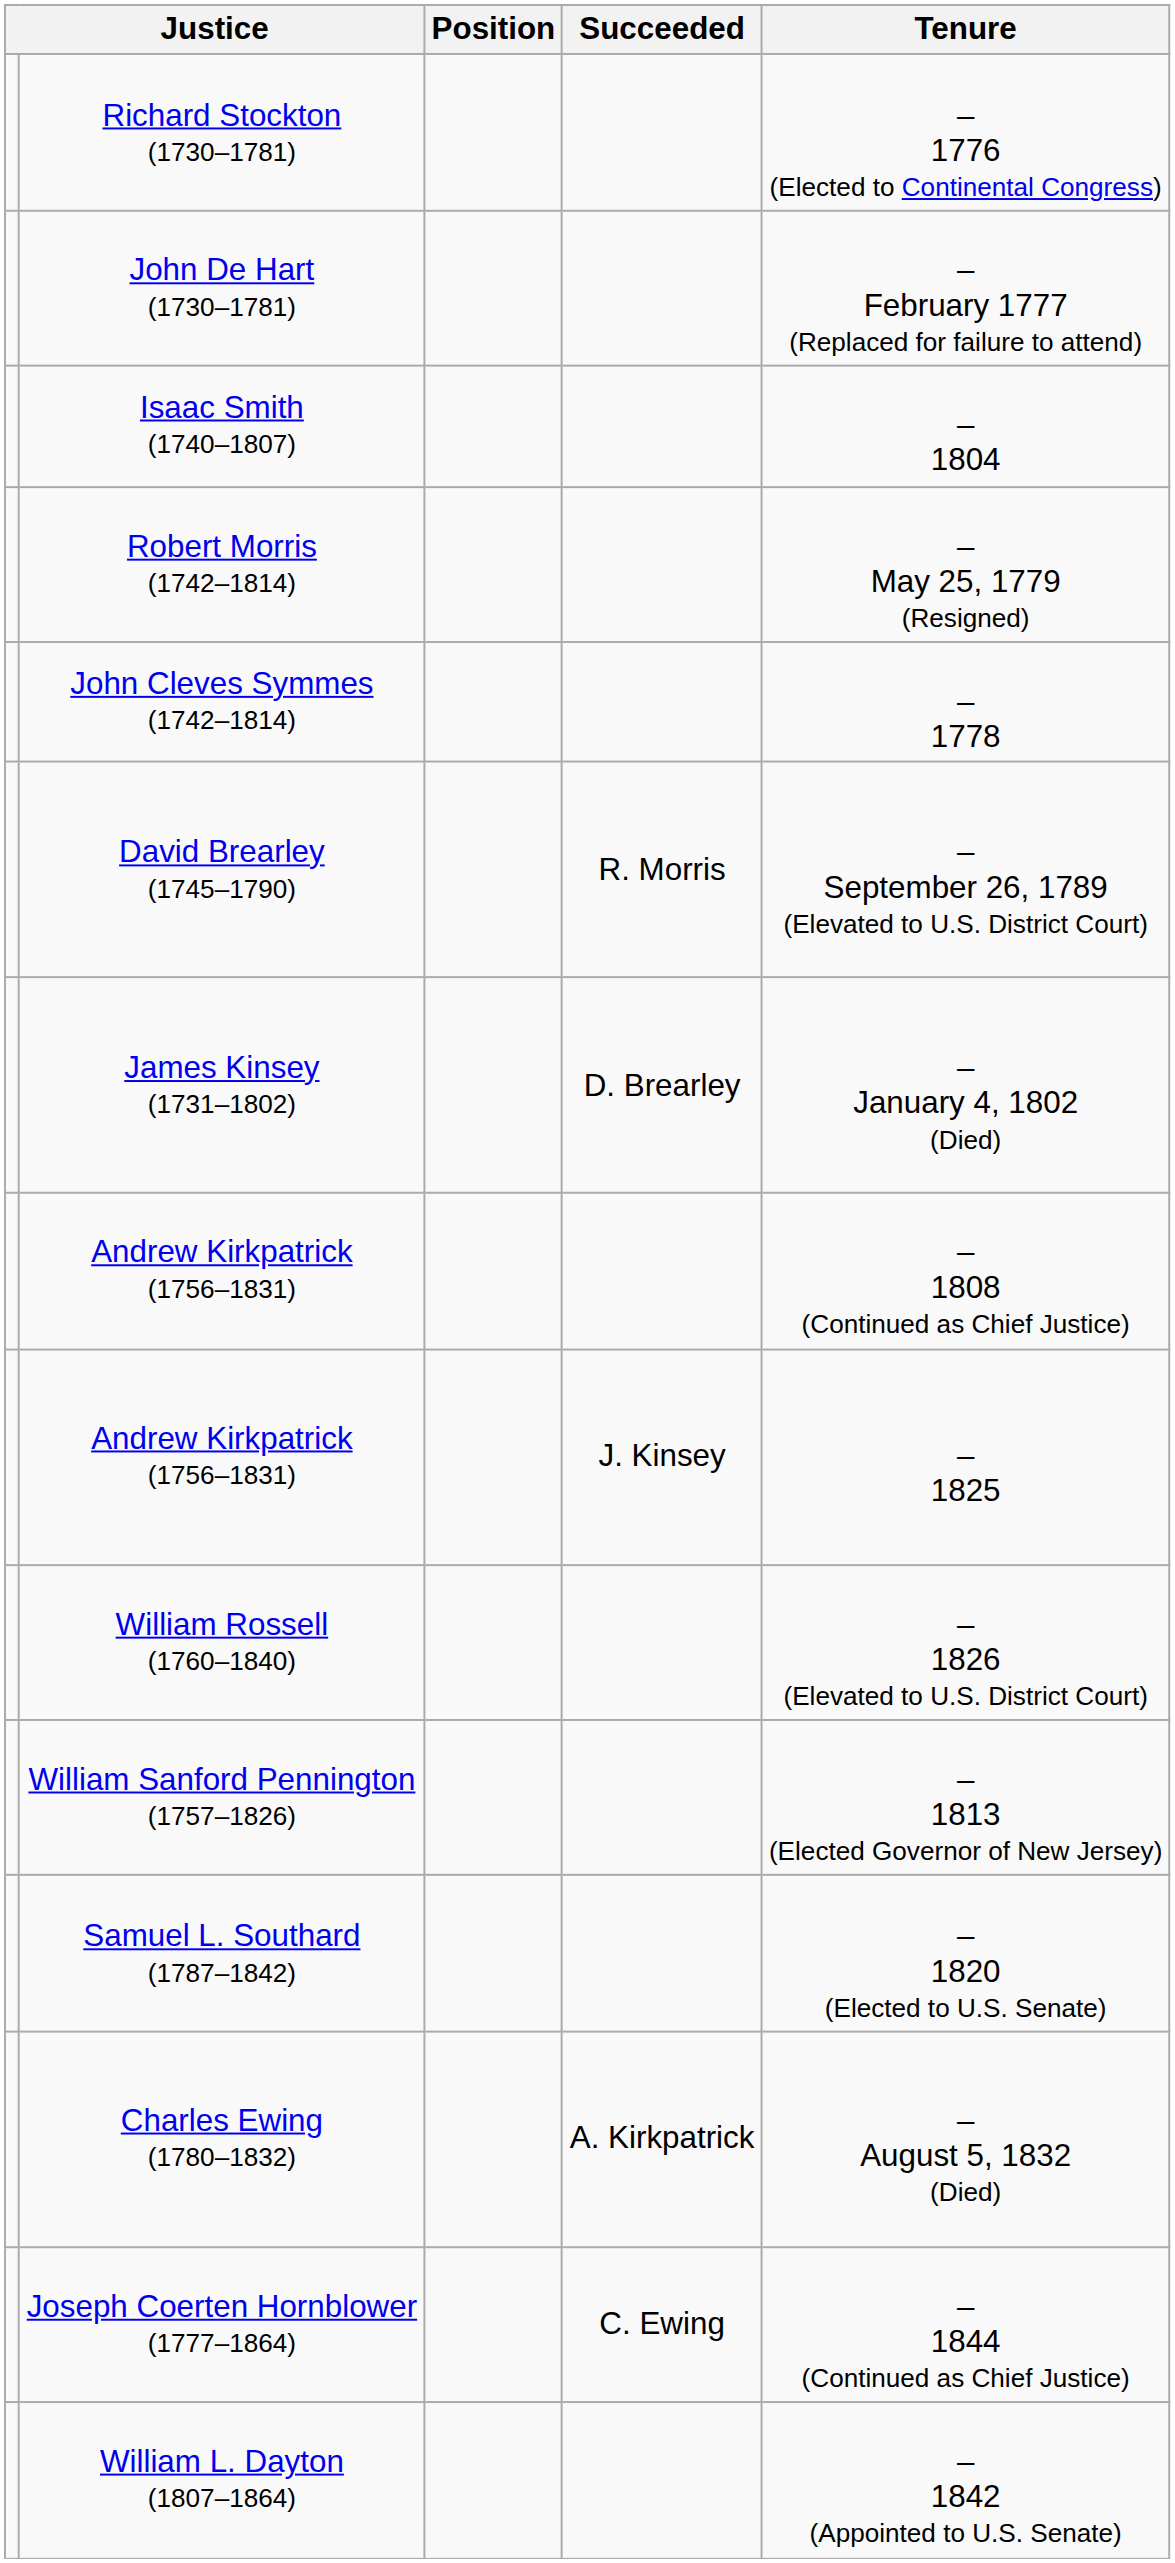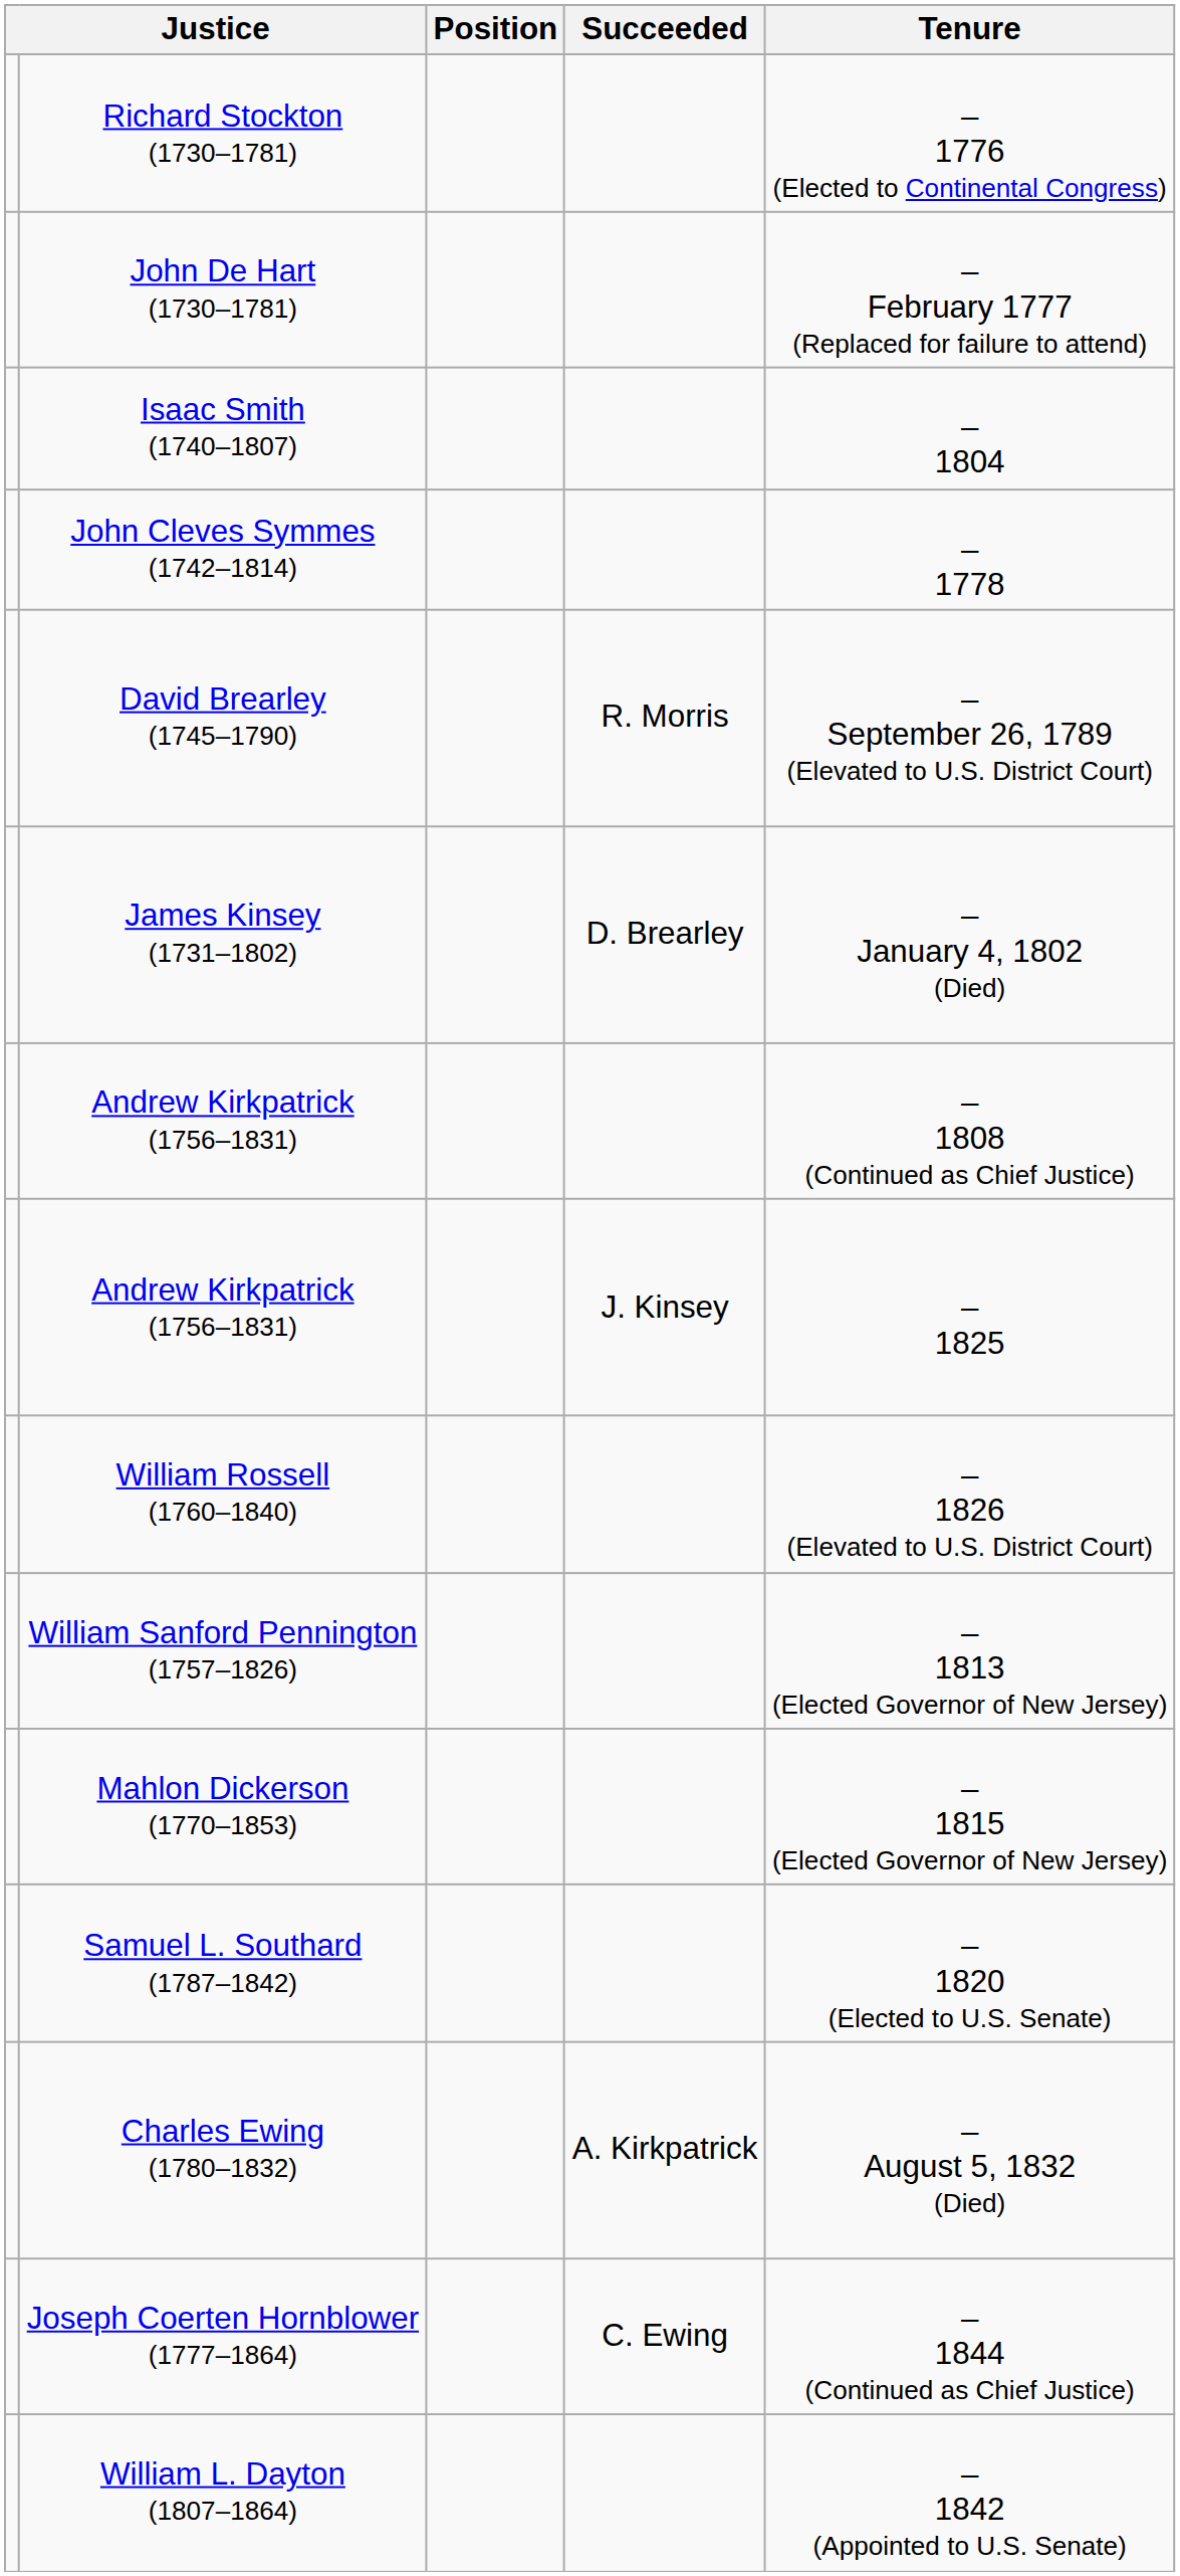- row: Robert Morris (1742–1814) | – May 25, 1779 (Resigned)
+ row: Mahlon Dickerson (1770–1853) | – 1815 (Elected Governor of New Jersey)
